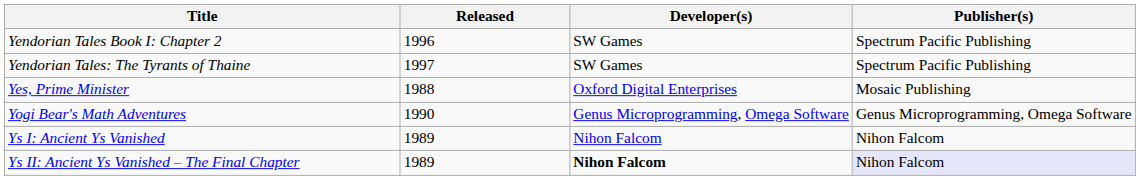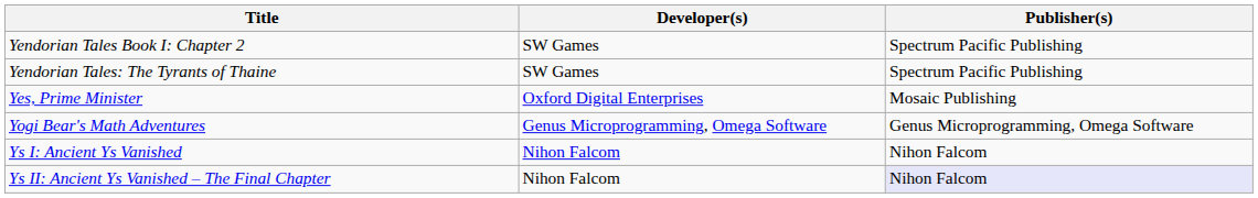- column: Released | 1996 | 1997 | 1988 | 1990 | 1989 | 1989
Ys II: Ancient Ys Vanished – The Final Chapter | Developer(s): bold -> normal
